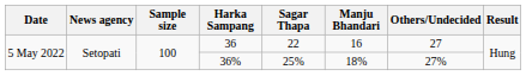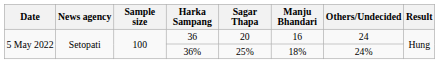36 | Sagar Thapa: 22 -> 20
36 | Others/Undecided: 27 -> 24
36% | Others/Undecided: 27% -> 24%
